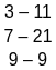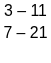- row: 9 – 9
